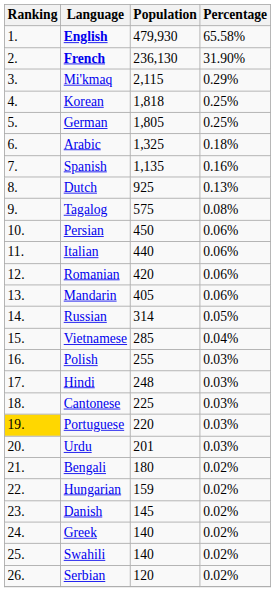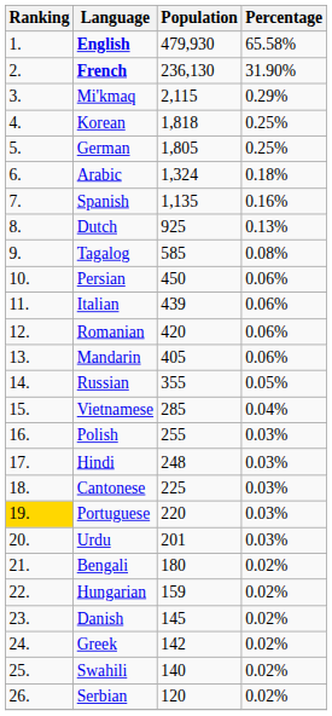Arabic | Population: 1,325 -> 1,324
Tagalog | Population: 575 -> 585
Italian | Population: 440 -> 439
Russian | Population: 314 -> 355
Greek | Population: 140 -> 142
